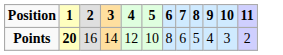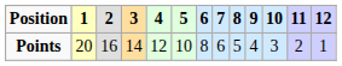+ column: 12 | 1
Points | 1: bold -> normal
